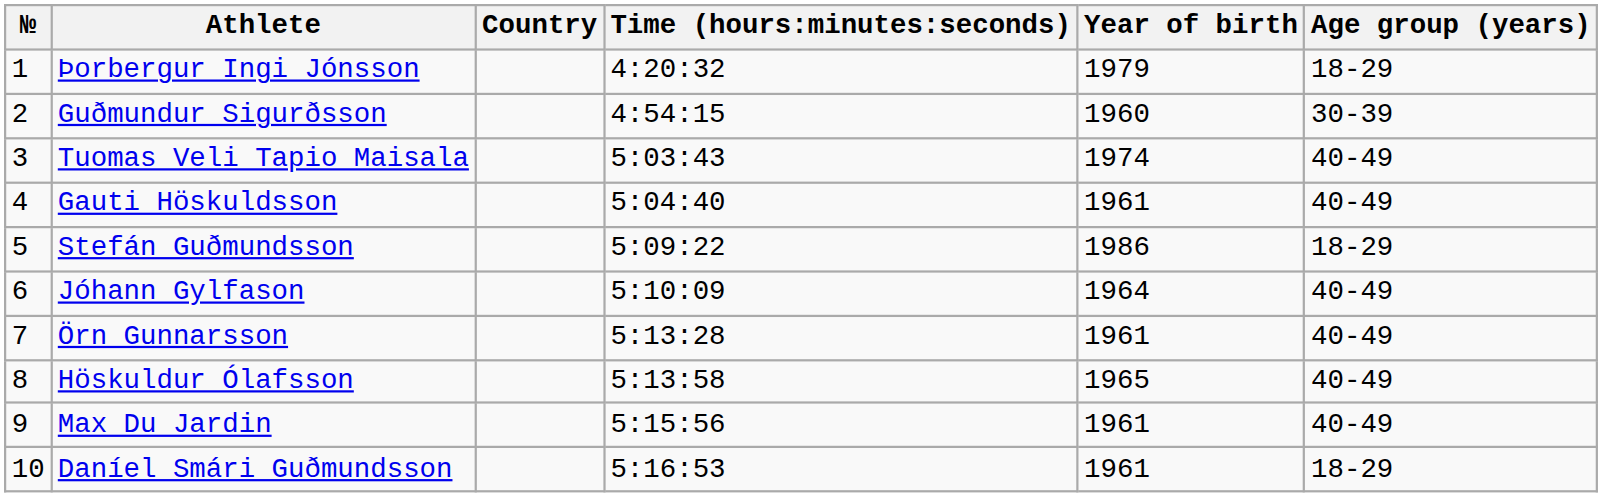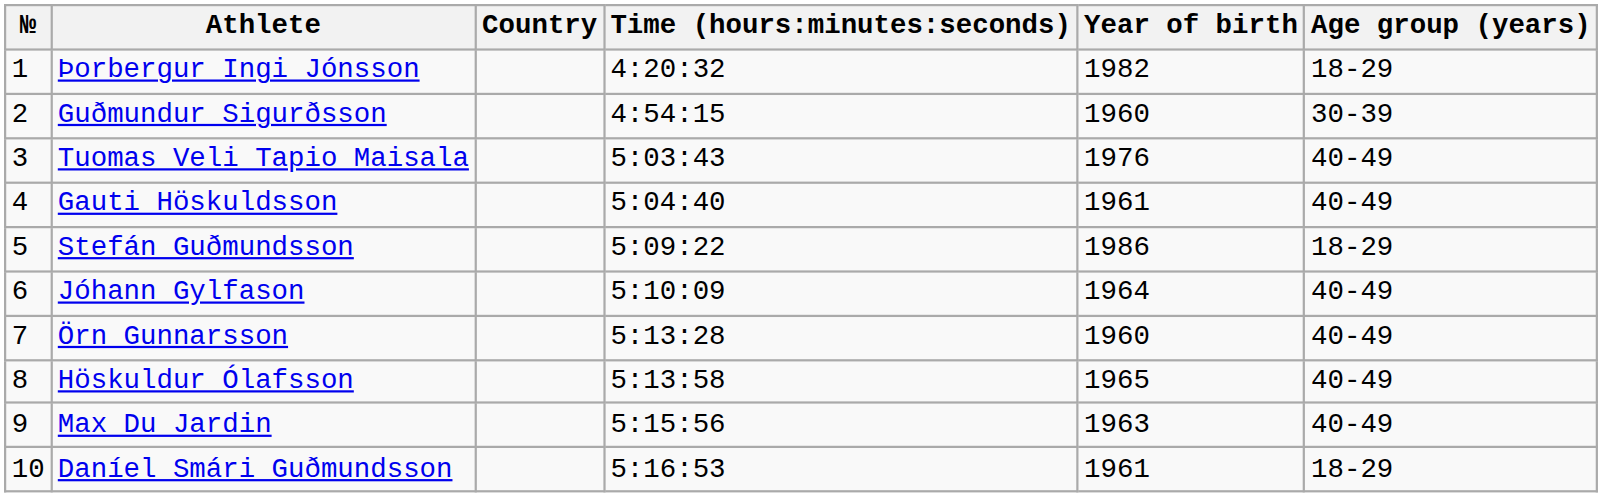Þorbergur Ingi Jónsson | Year of birth: 1979 -> 1982
Tuomas Veli Tapio Maisala | Year of birth: 1974 -> 1976
Örn Gunnarsson | Year of birth: 1961 -> 1960
Max Du Jardin | Year of birth: 1961 -> 1963
